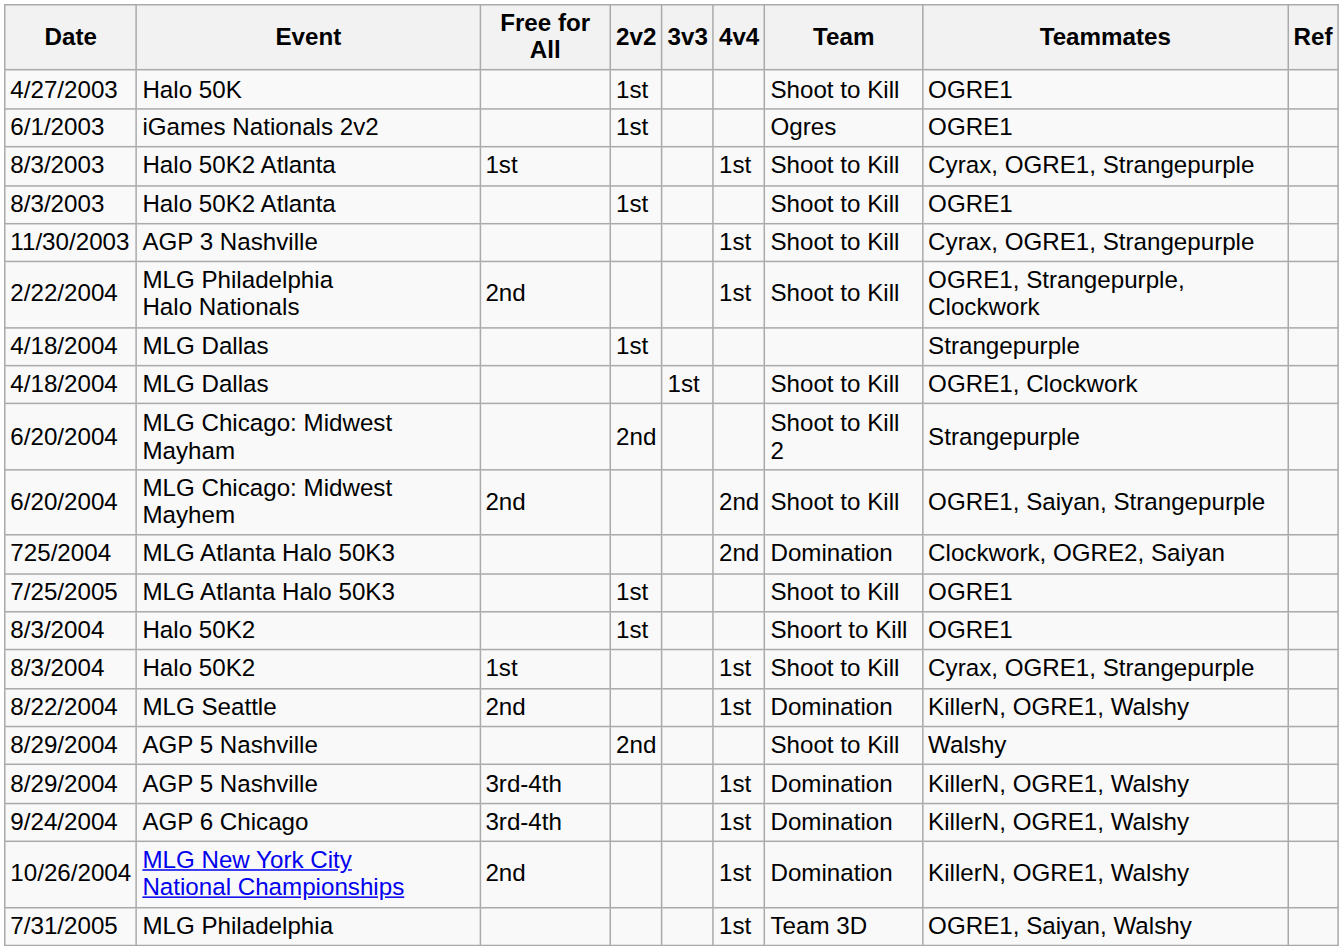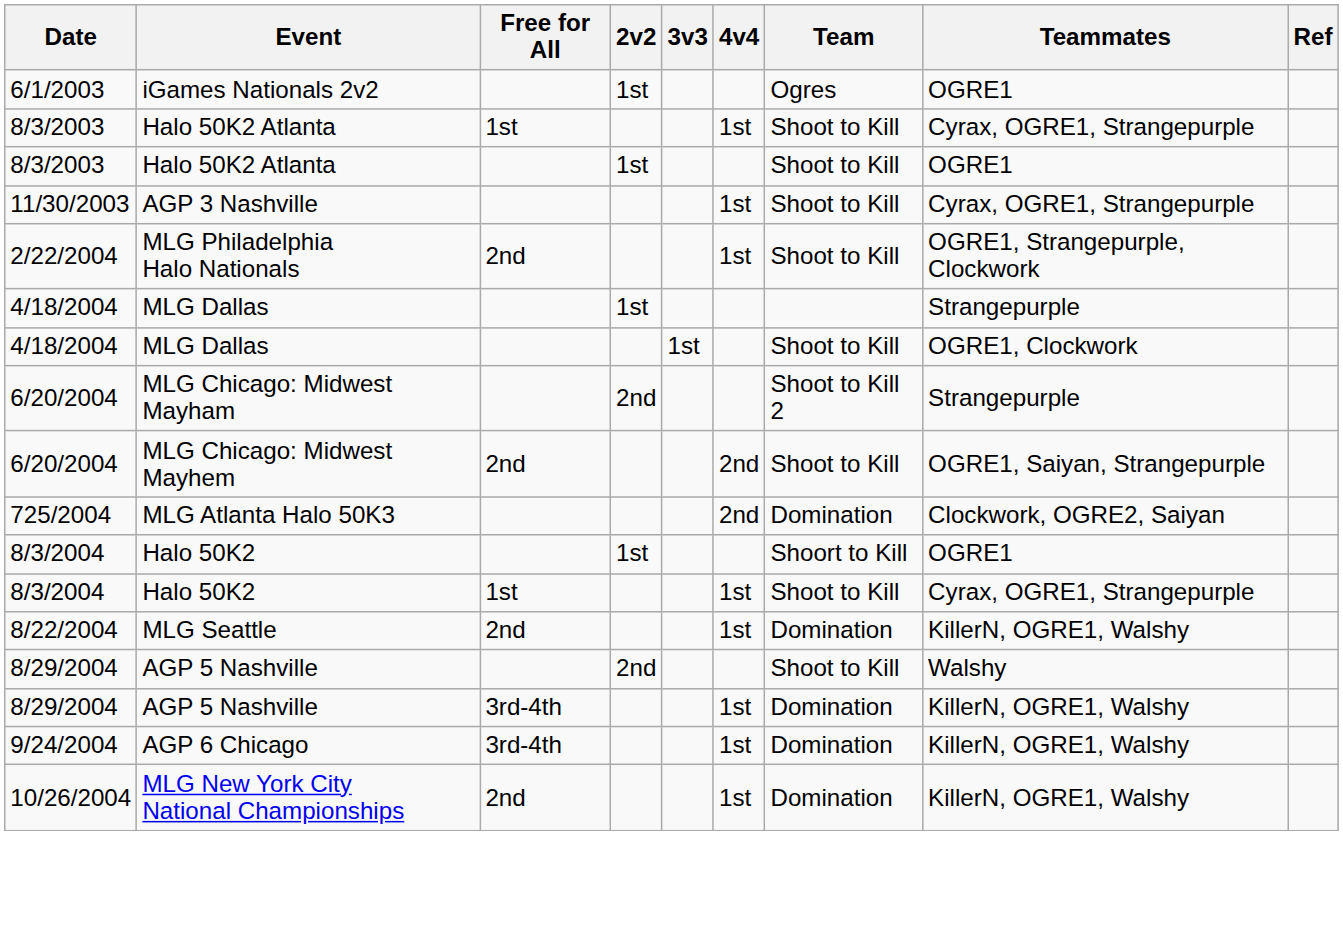- row: 4/27/2003 | Halo 50K | 1st | Shoot to Kill | OGRE1
- row: 7/25/2005 | MLG Atlanta Halo 50K3 | 1st | Shoot to Kill | OGRE1
- row: 7/31/2005 | MLG Philadelphia | 1st | Team 3D | OGRE1, Saiyan, Walshy
